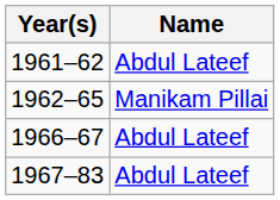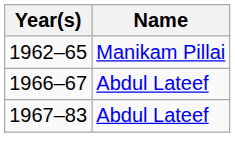- row: 1961–62 | Abdul Lateef
